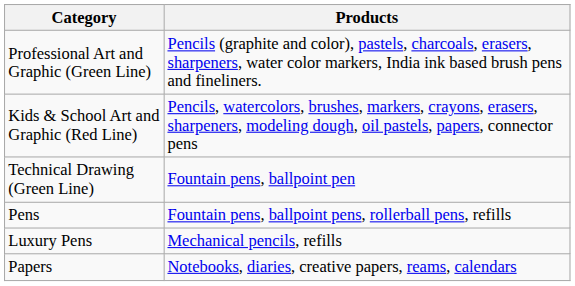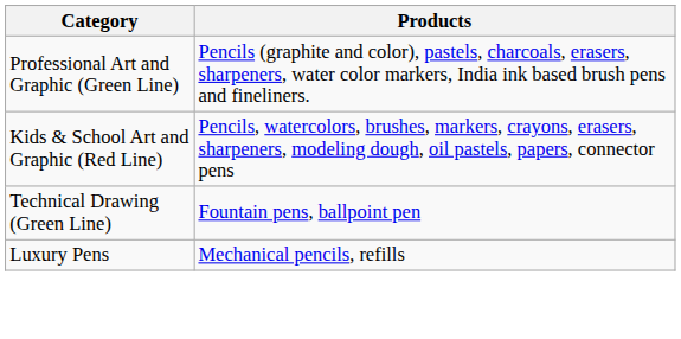- row: Pens | Fountain pens, ballpoint pens, rollerball pens, refills
- row: Papers | Notebooks, diaries, creative papers, reams, calendars
